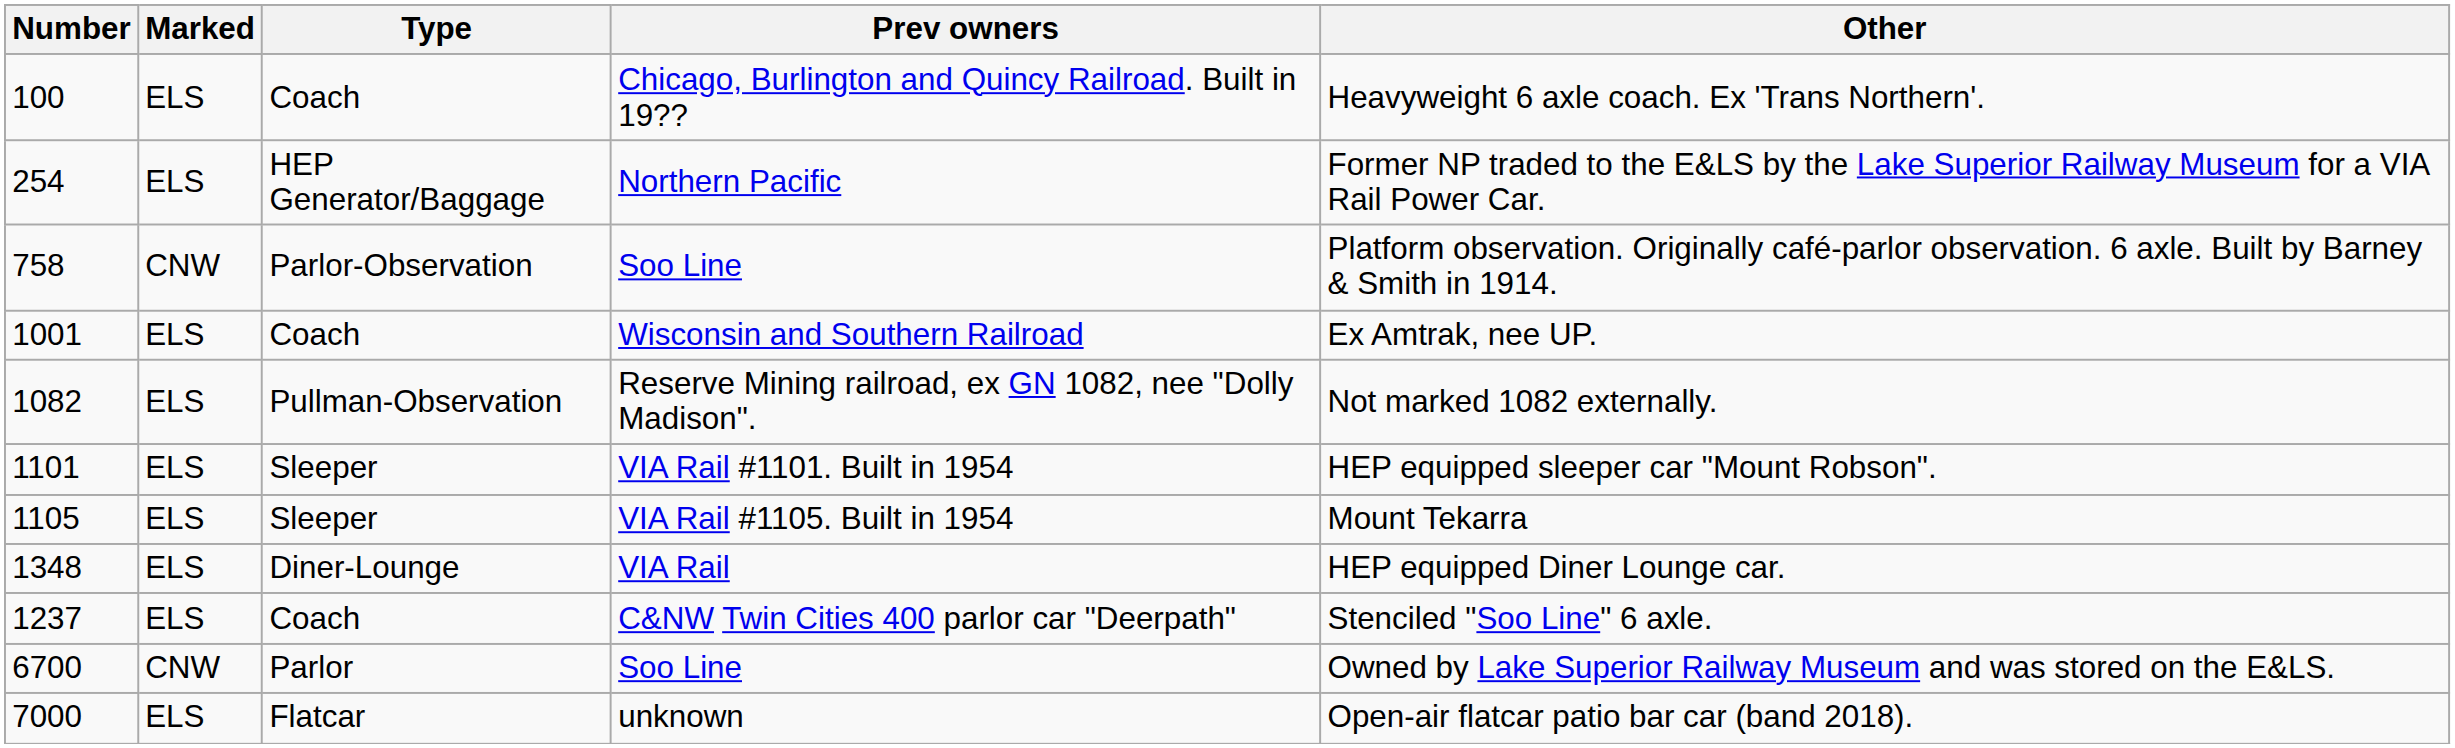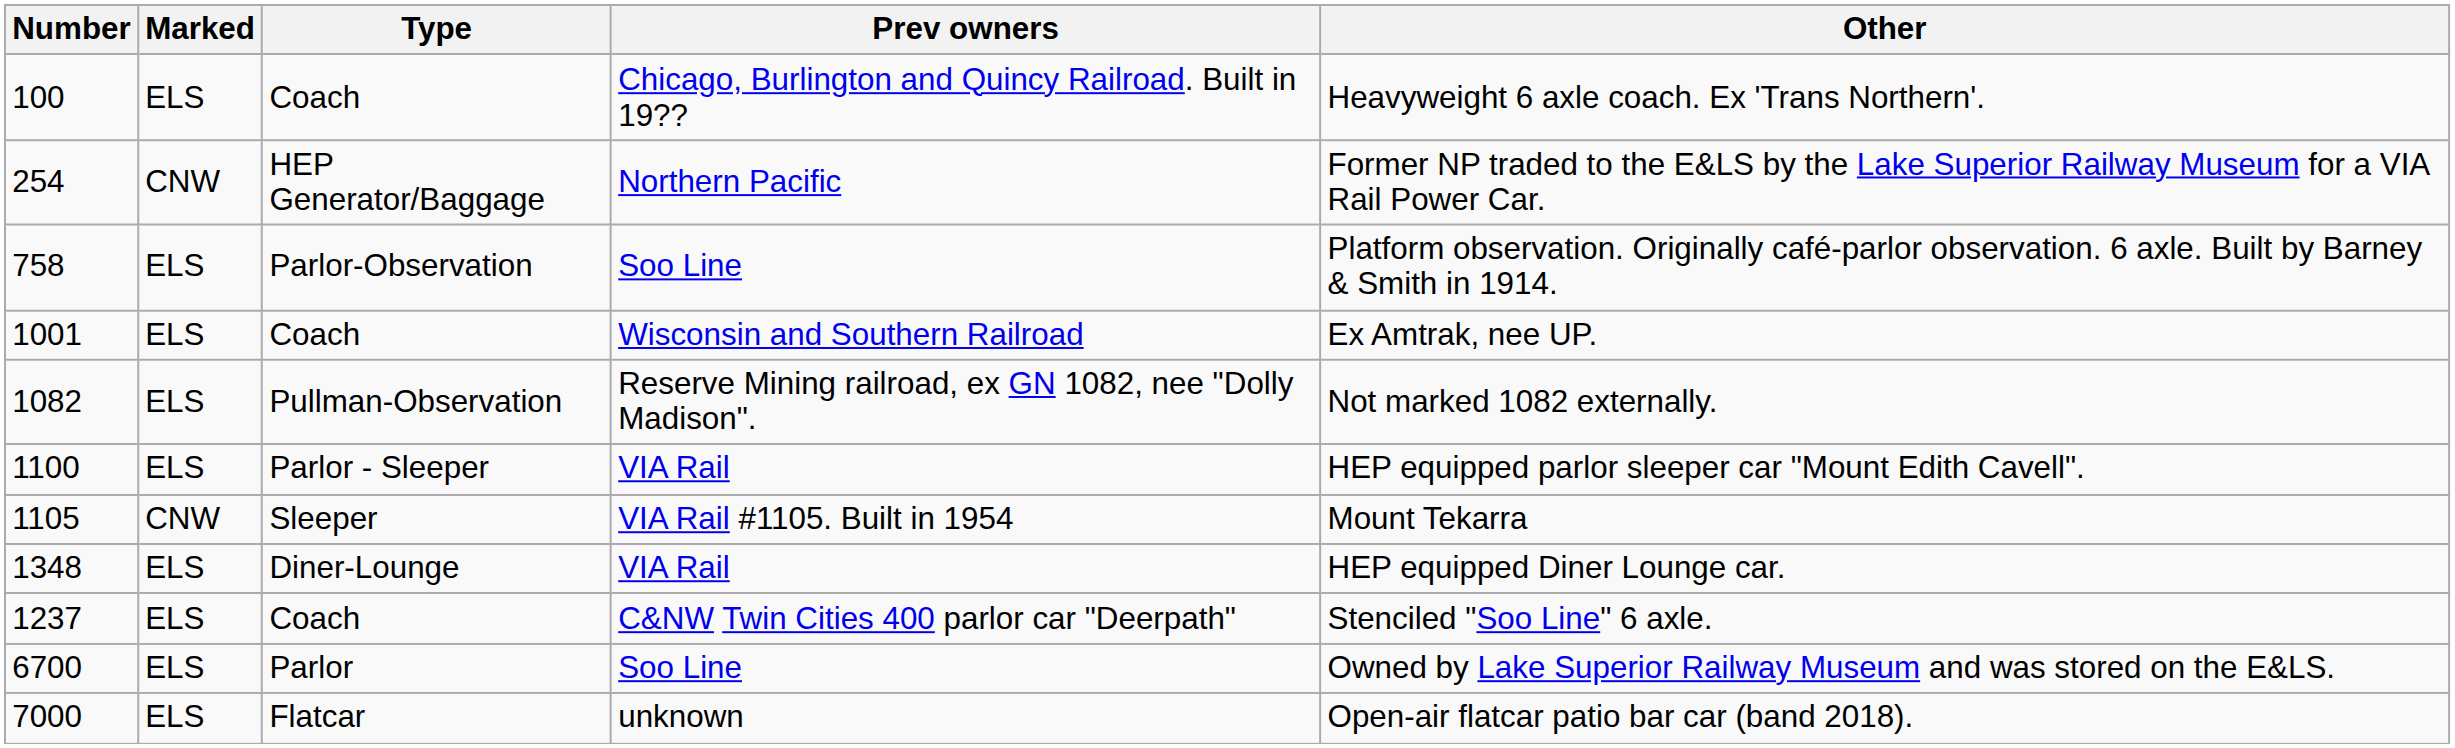254 | Marked: ELS -> CNW
758 | Marked: CNW -> ELS
+ row: 1100 | ELS | Parlor - Sleeper | VIA Rail | HEP equipped parlor sleeper car "Mount Edith Cavell".
- row: 1101 | ELS | Sleeper | VIA Rail #1101. Built in 1954 | HEP equipped sleeper car "Mount Robson".
1105 | Marked: ELS -> CNW
6700 | Marked: CNW -> ELS
